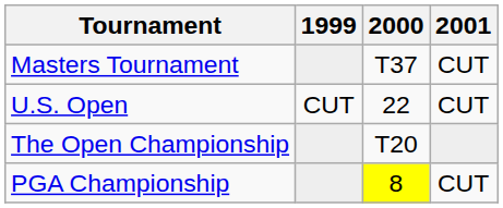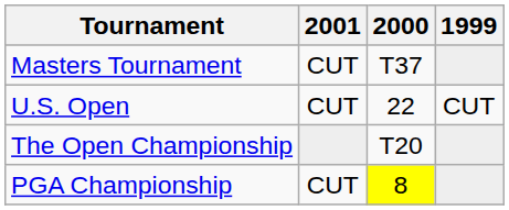columns swapped: 1999 <-> 2001
